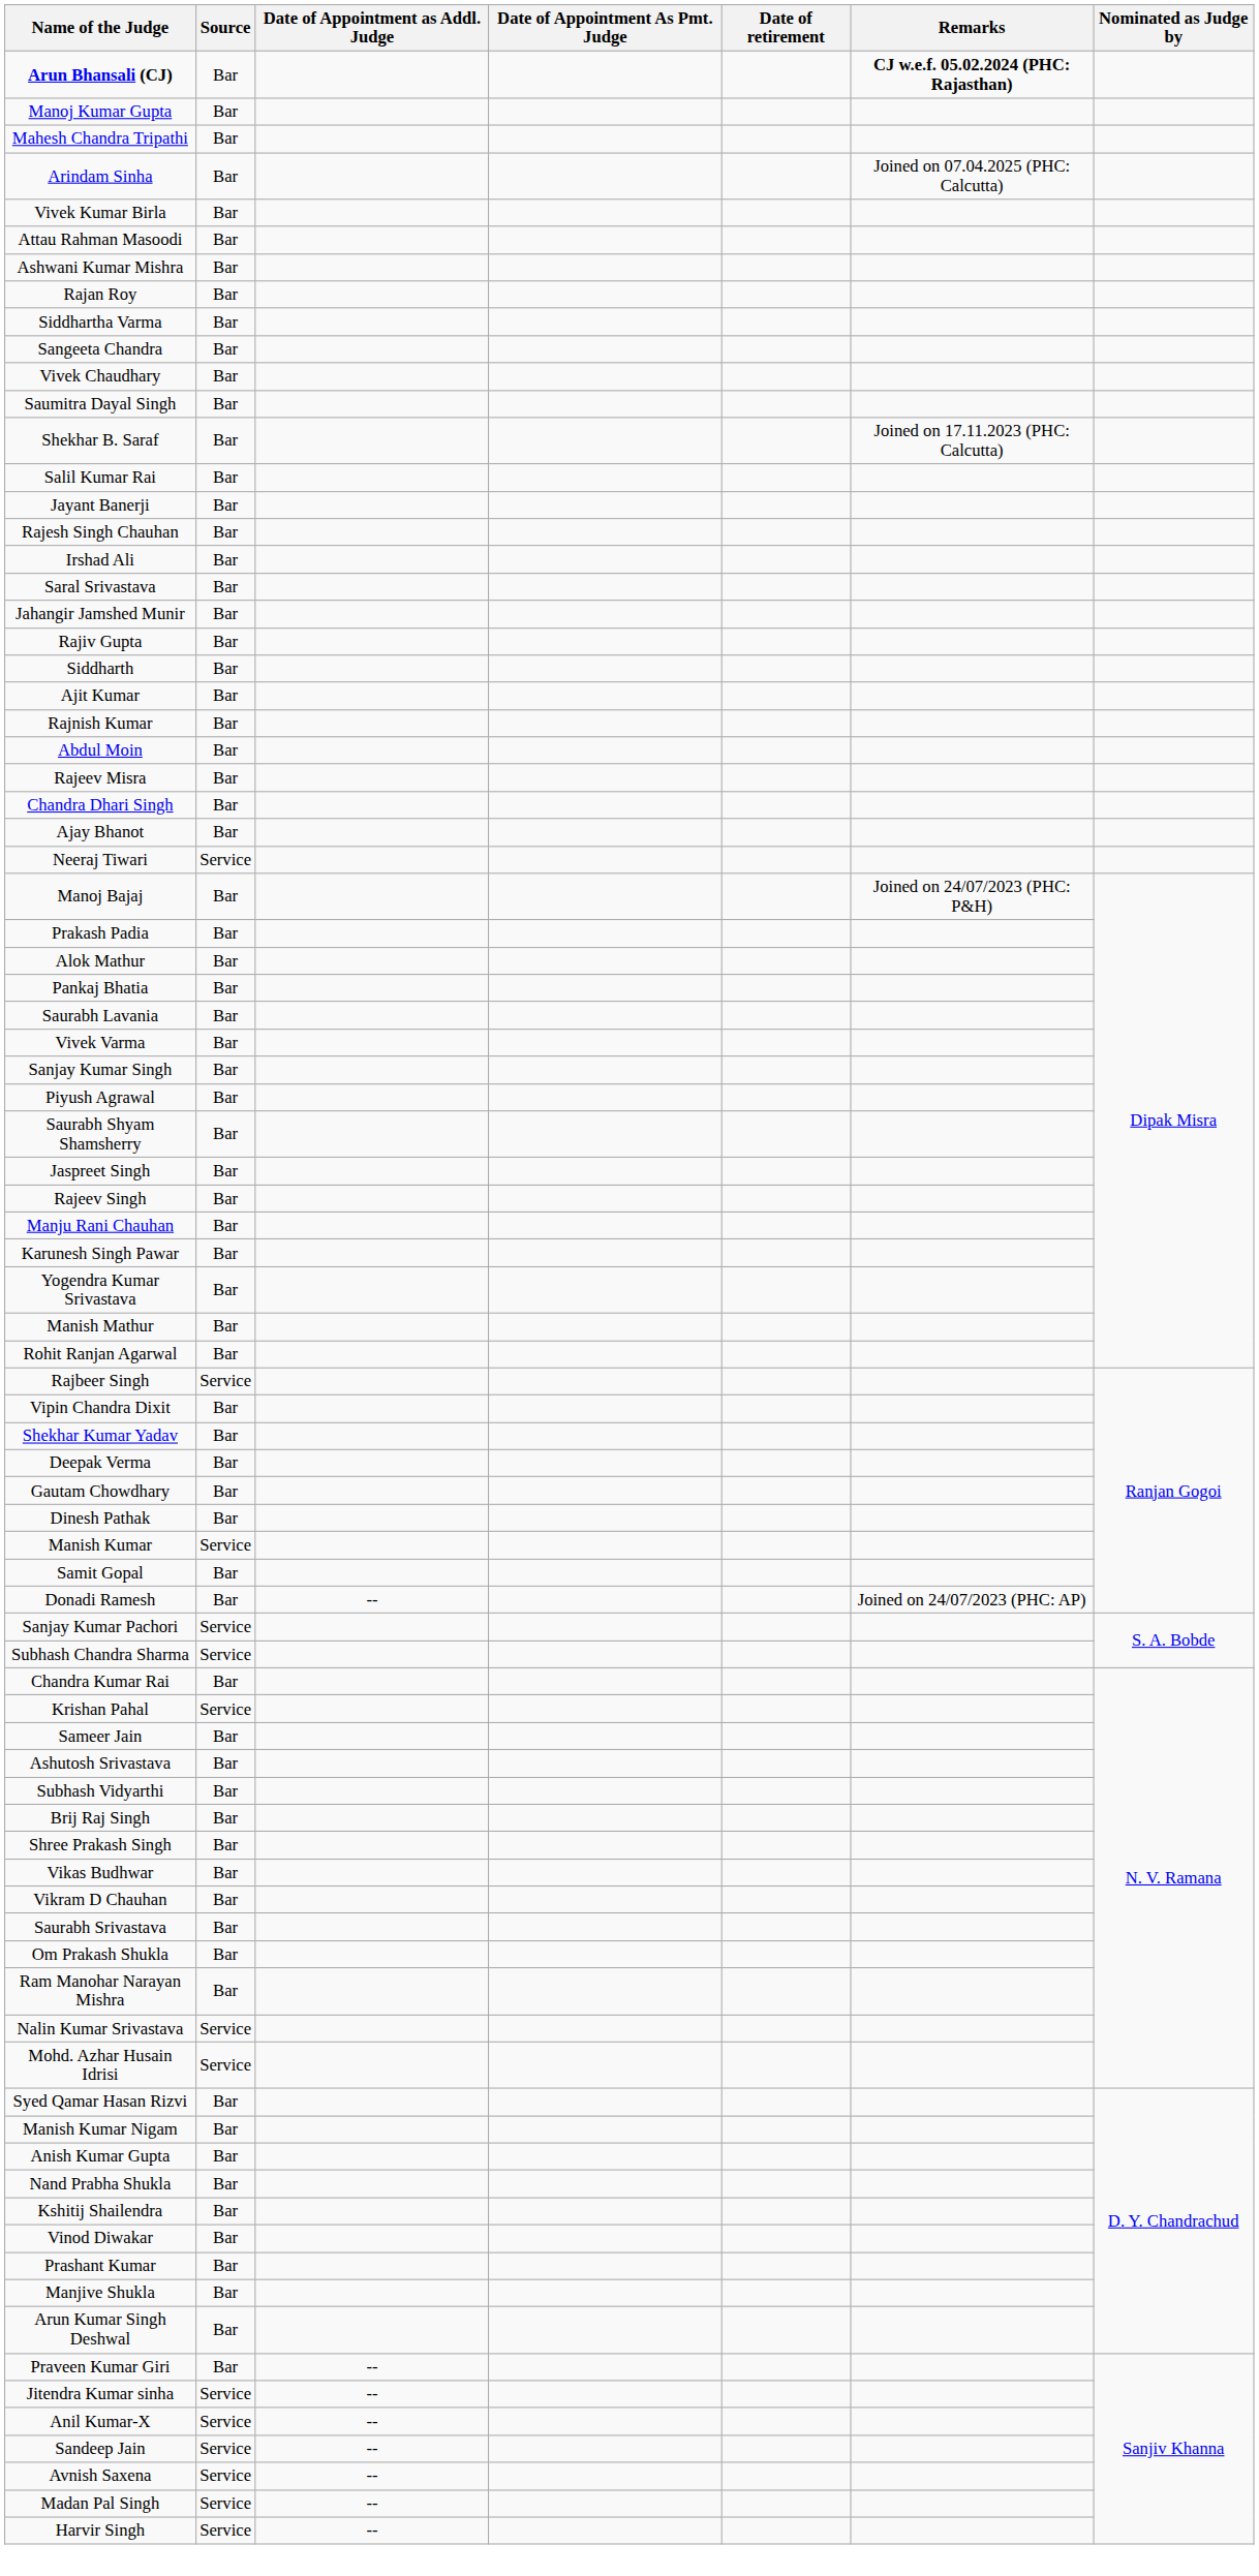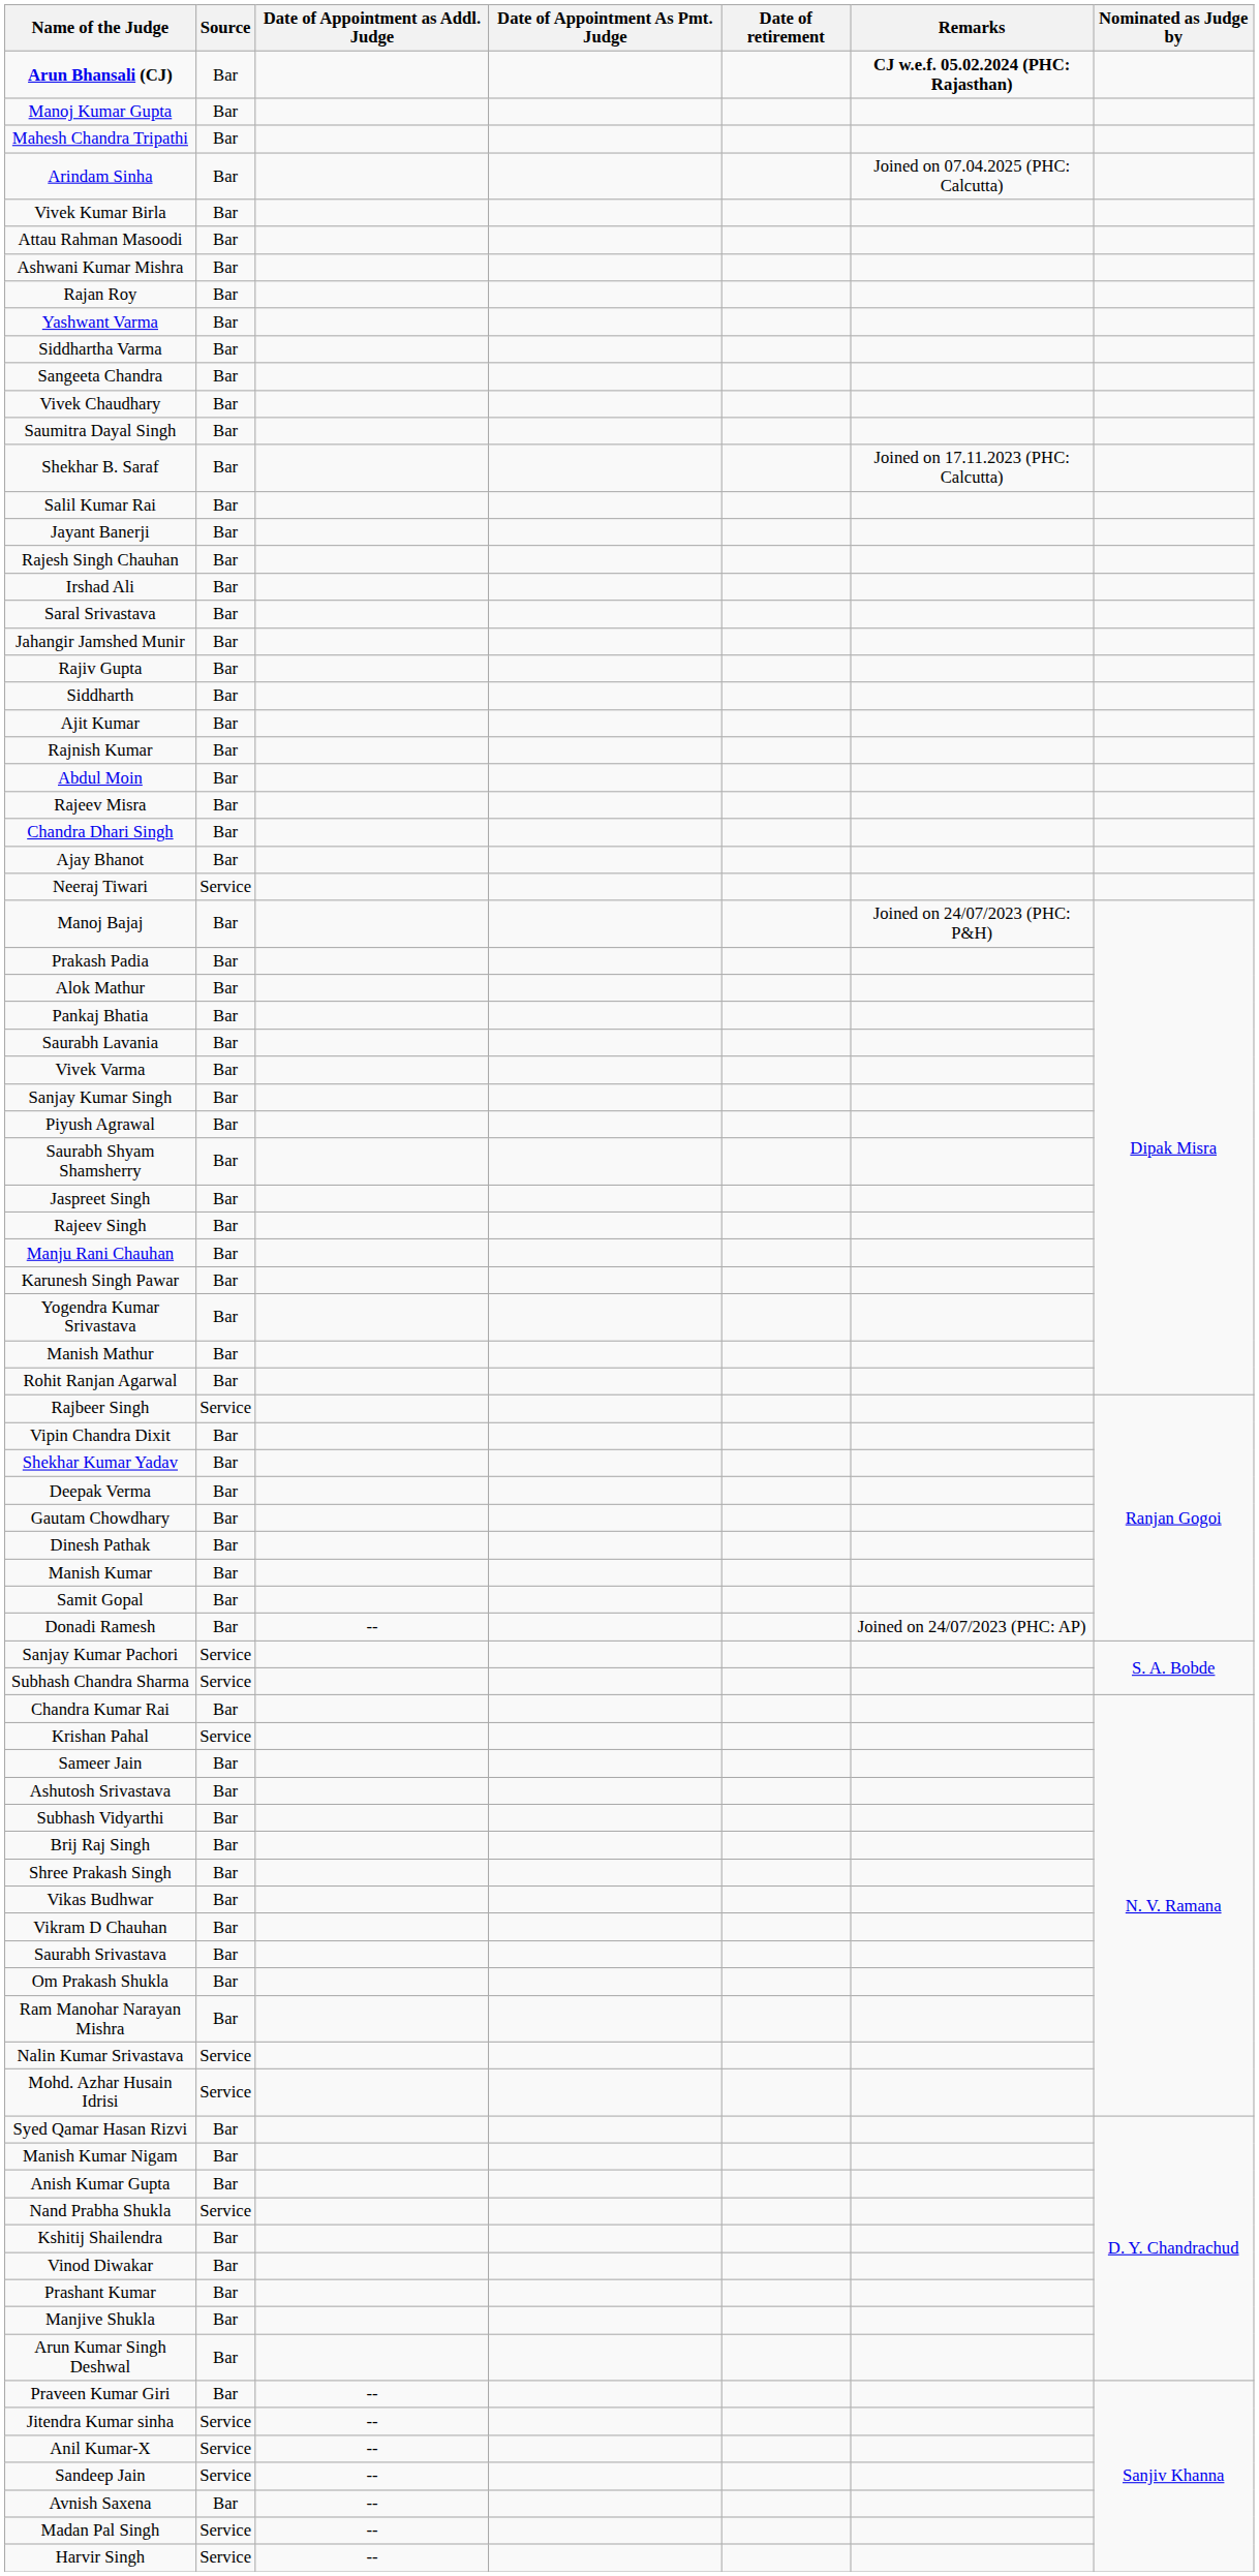+ row: Yashwant Varma | Bar
Manish Kumar | Source: Service -> Bar
Nand Prabha Shukla | Source: Bar -> Service
Avnish Saxena | Source: Service -> Bar
